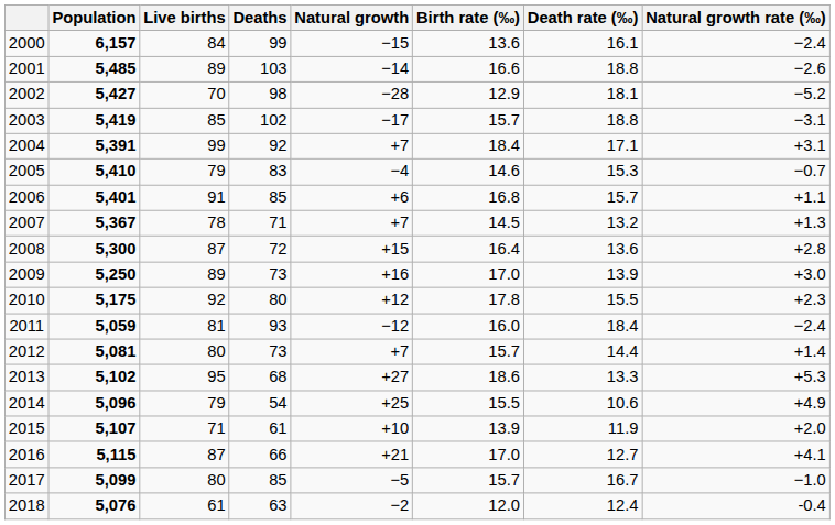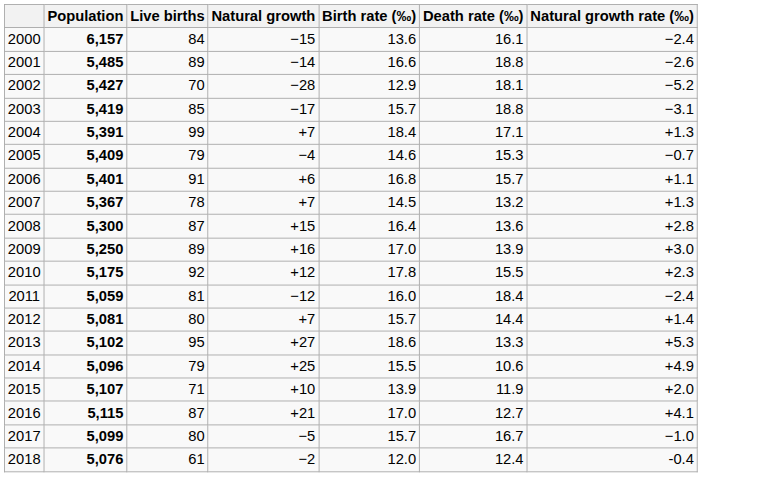- column: Deaths | 99 | 103 | 98 | 102 | 92 | 83 | 85 | 71 | 72 | 73 | 80 | 93 | 73 | 68 | 54 | 61 | 66 | 85 | 63
2004 | Natural growth rate (‰): +3.1 -> +1.3
2005 | Population: 5,410 -> 5,409
